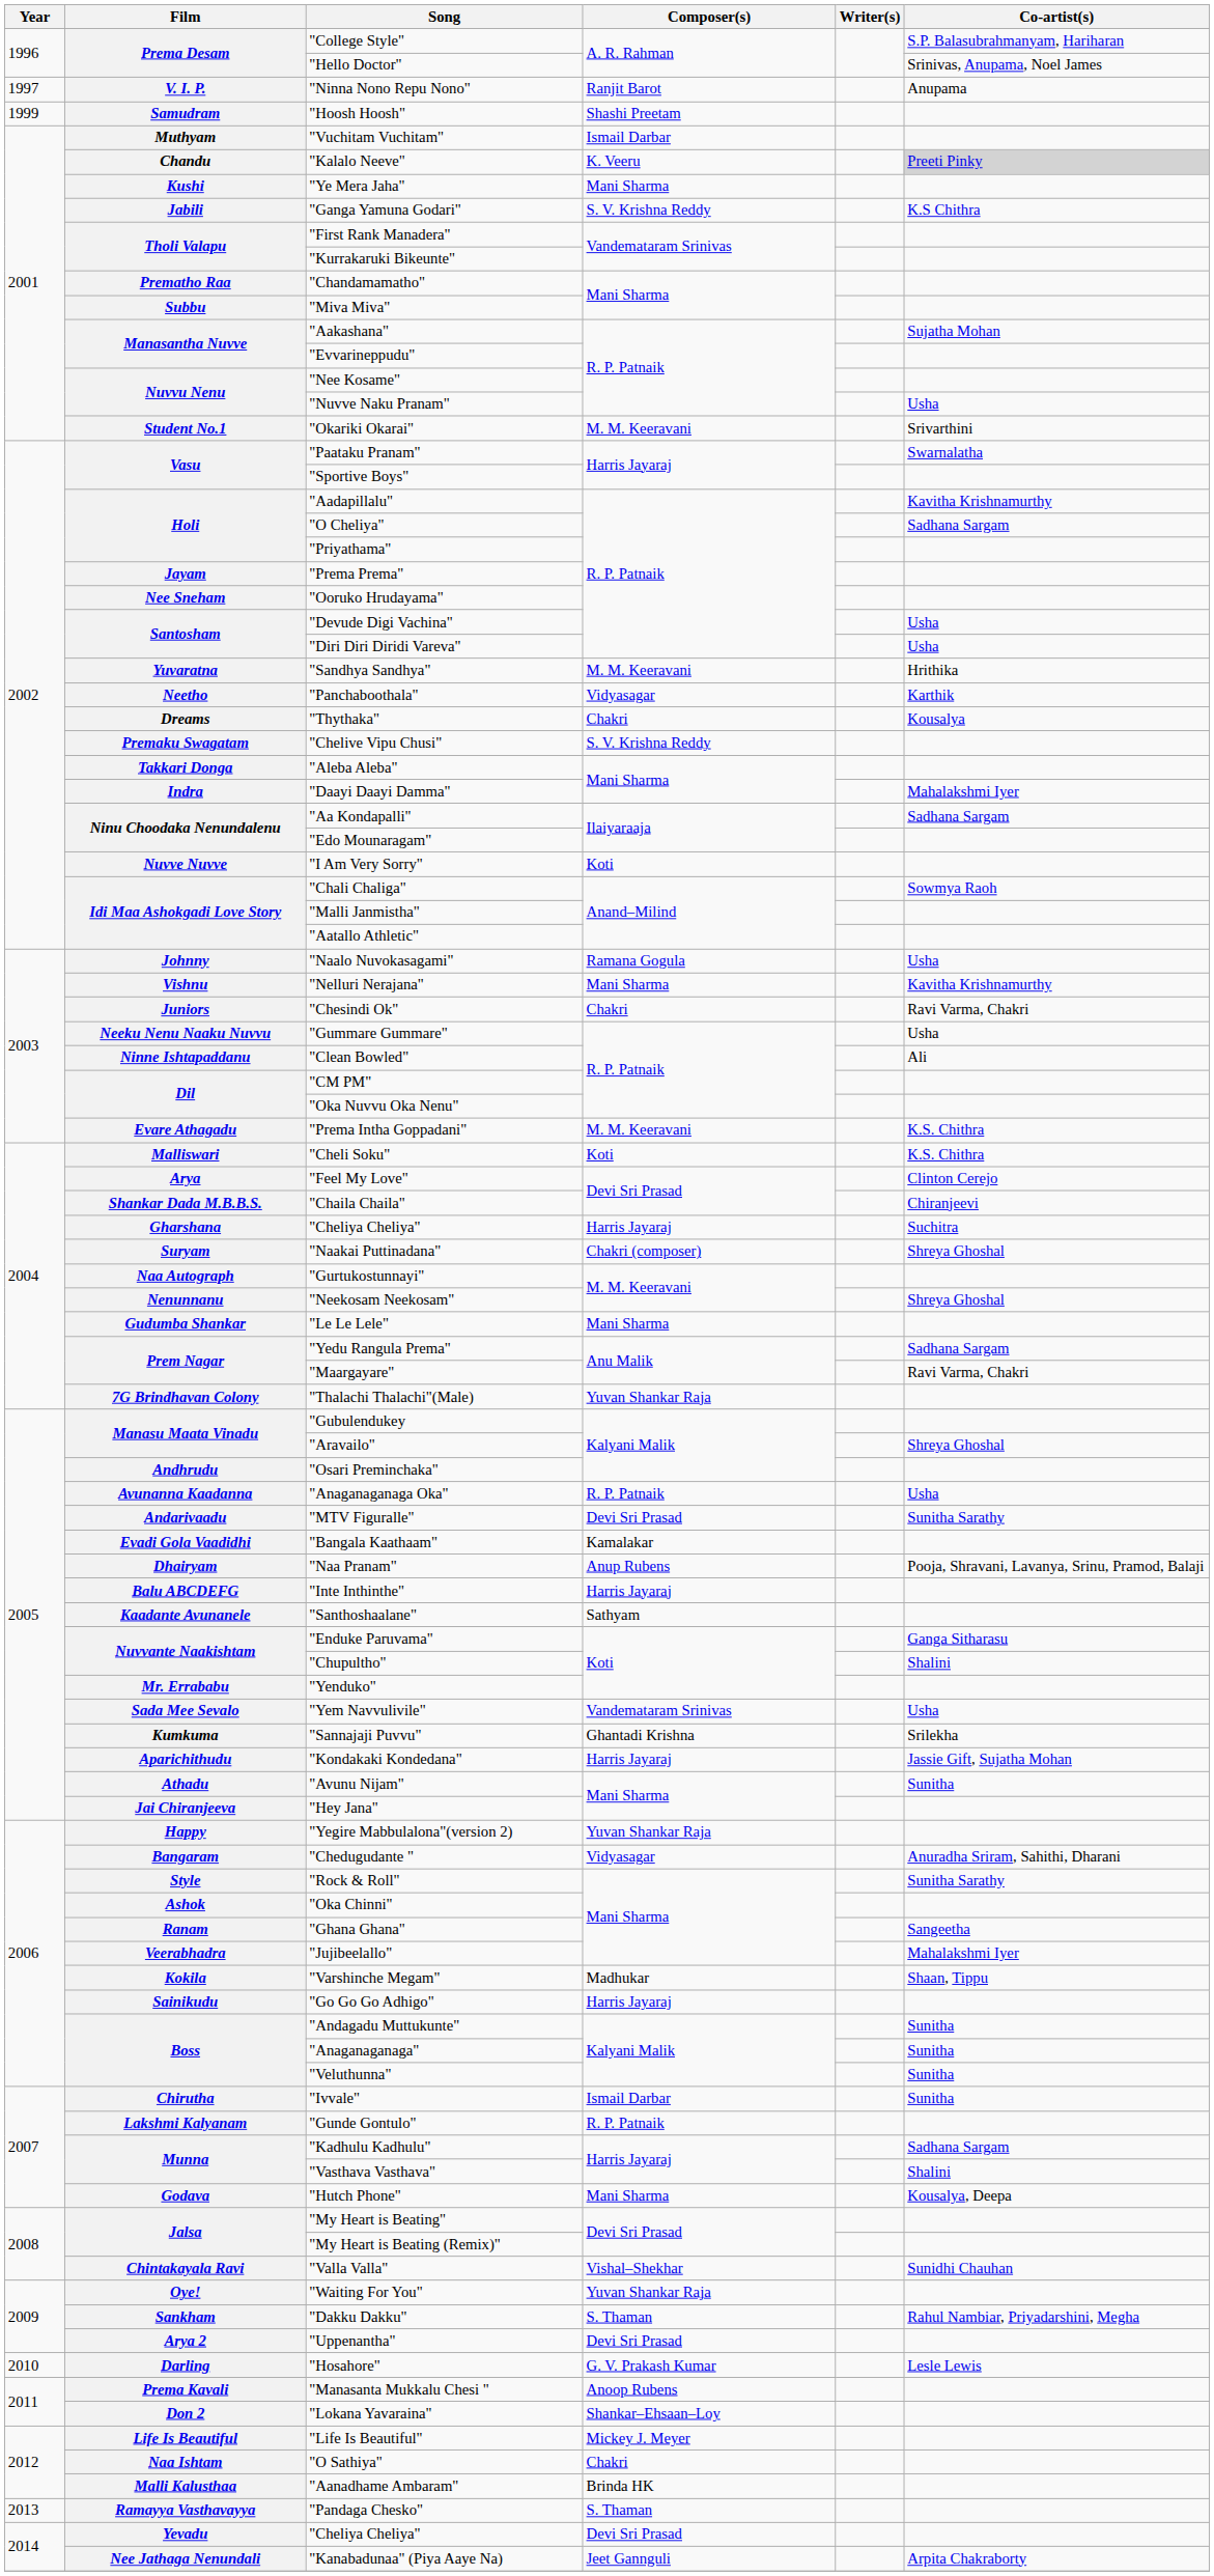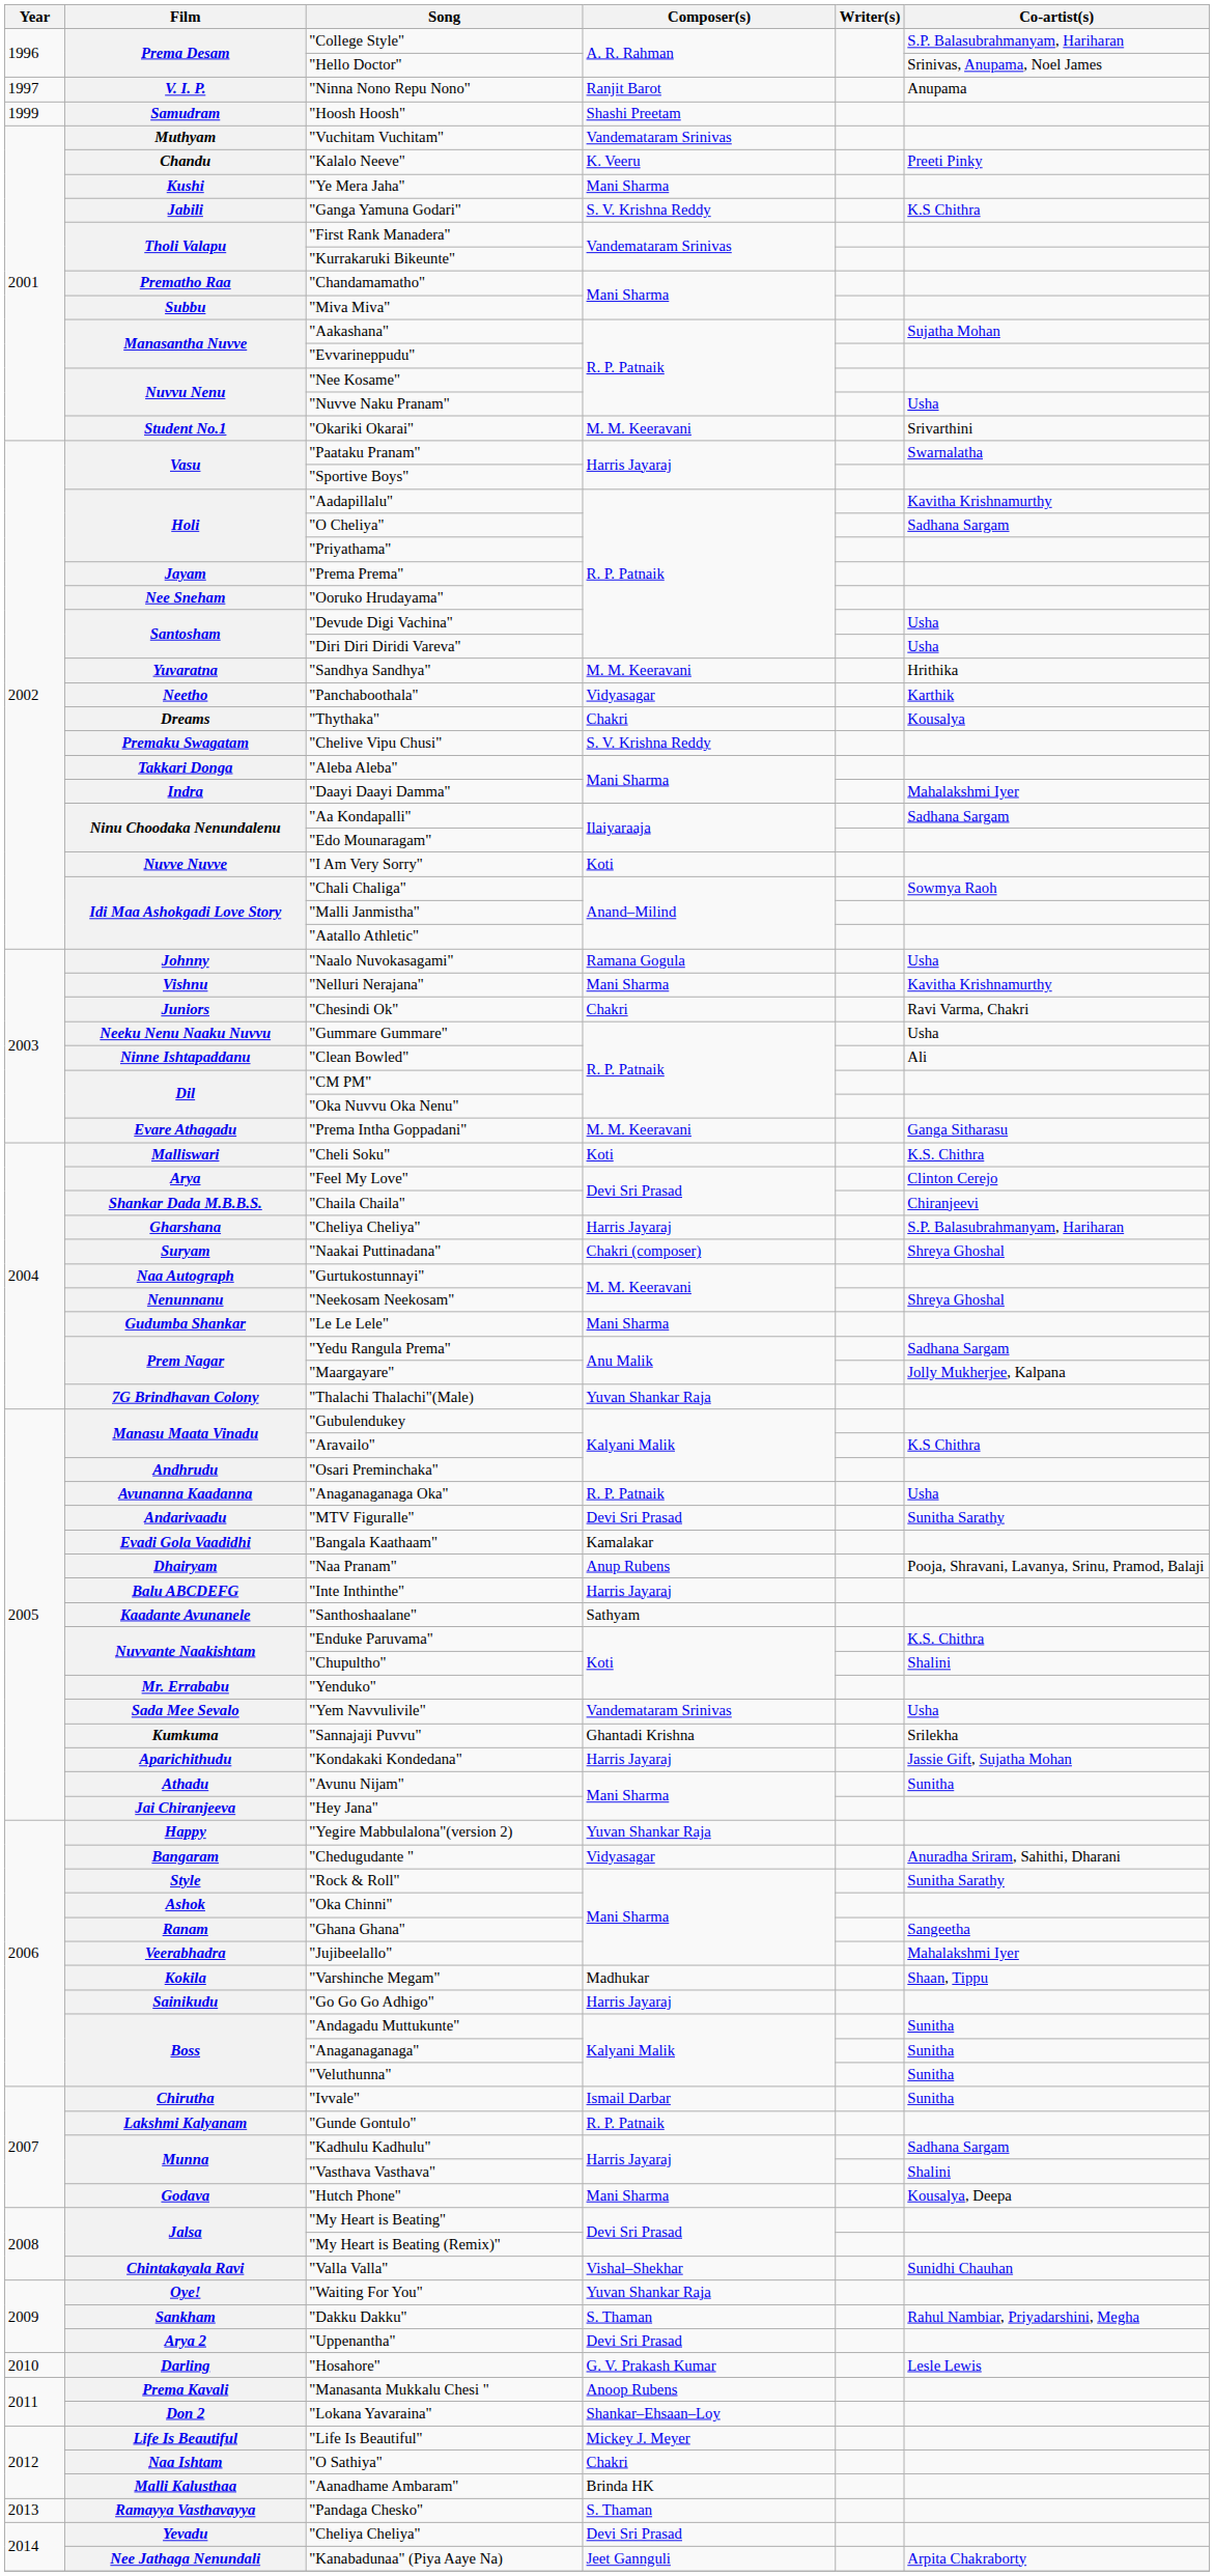"Vuchitam Vuchitam" | Composer(s): Ismail Darbar -> Vandemataram Srinivas
"Kalalo Neeve" | Co-artist(s): lightgrey background -> no background
"Prema Intha Goppadani" | Co-artist(s): K.S. Chithra -> Ganga Sitharasu
Gharshana / "Cheliya Cheliya" | Co-artist(s): Suchitra -> S.P. Balasubrahmanyam, Hariharan
"Maargayare" | Co-artist(s): Ravi Varma, Chakri -> Jolly Mukherjee, Kalpana
"Aravailo" | Co-artist(s): Shreya Ghoshal -> K.S Chithra
"Enduke Paruvama" | Co-artist(s): Ganga Sitharasu -> K.S. Chithra
